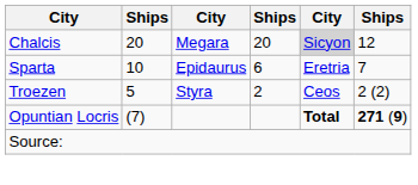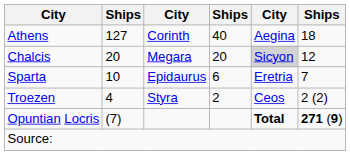+ row: Athens | 127 | Corinth | 40 | Aegina | 18
Troezen | column 2: 5 -> 4
